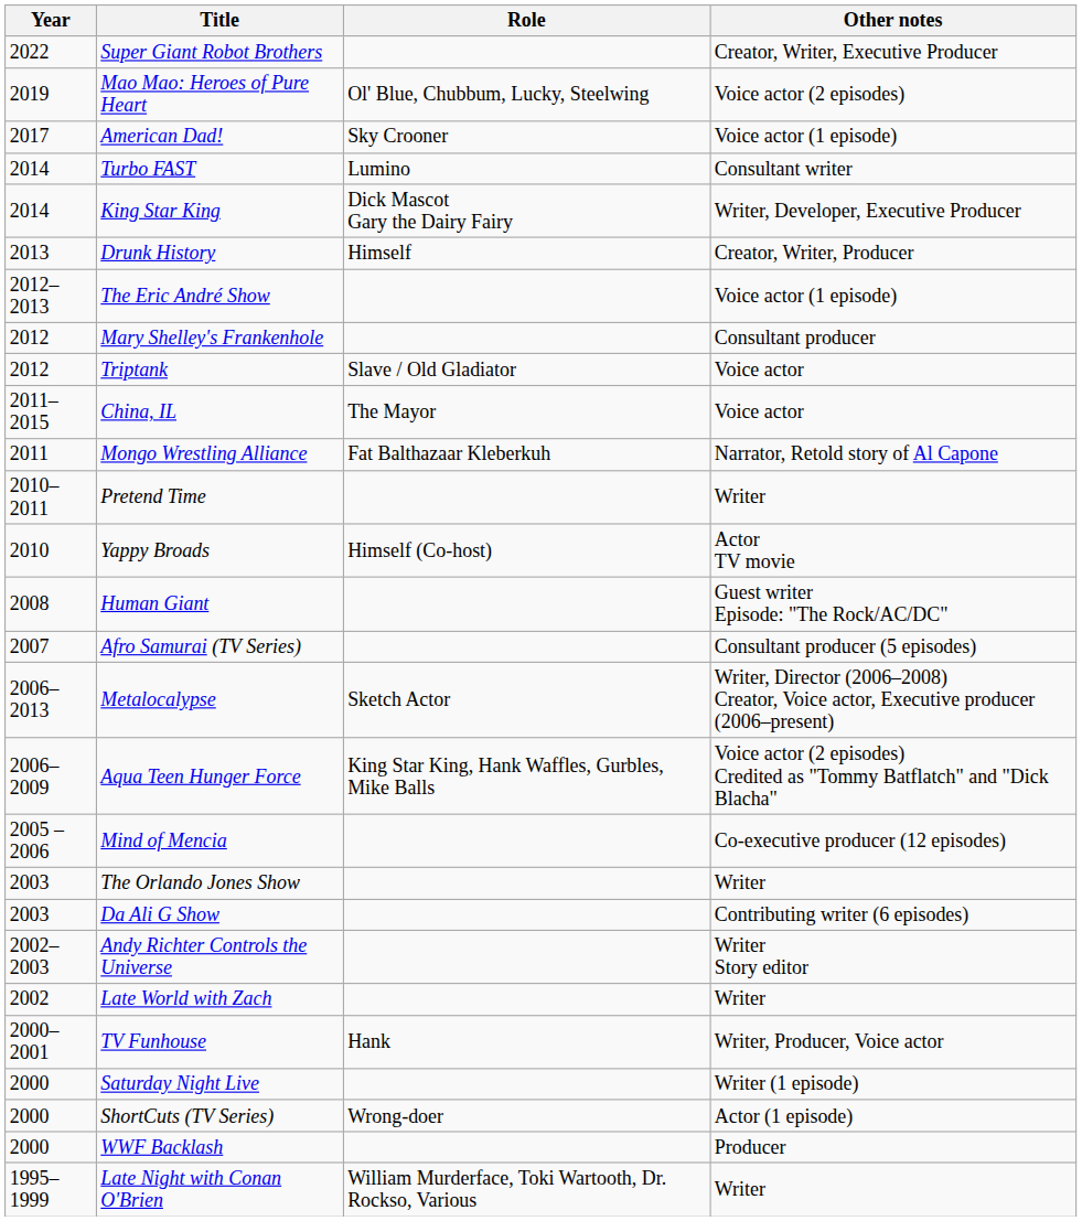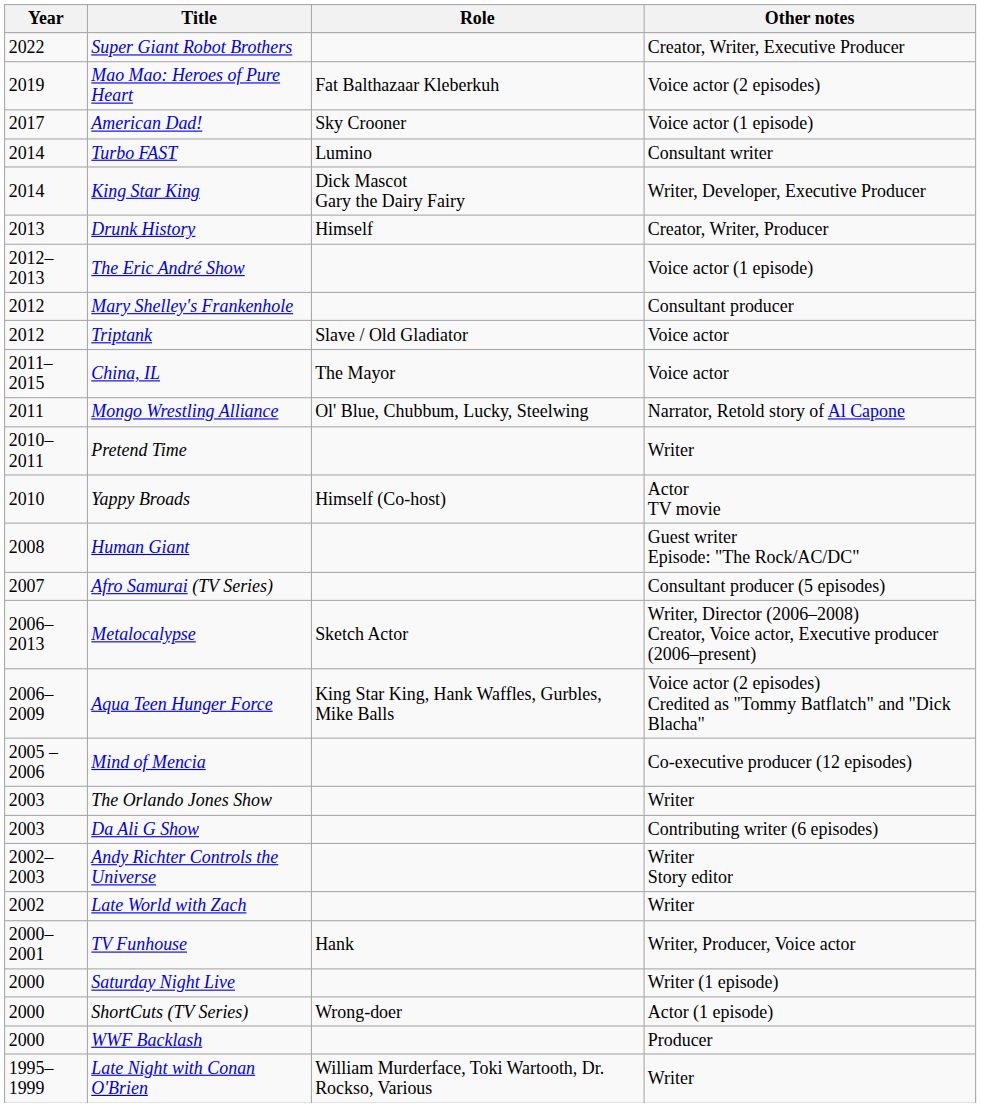Mao Mao: Heroes of Pure Heart | Role: Ol' Blue, Chubbum, Lucky, Steelwing -> Fat Balthazaar Kleberkuh
Mongo Wrestling Alliance | Role: Fat Balthazaar Kleberkuh -> Ol' Blue, Chubbum, Lucky, Steelwing
